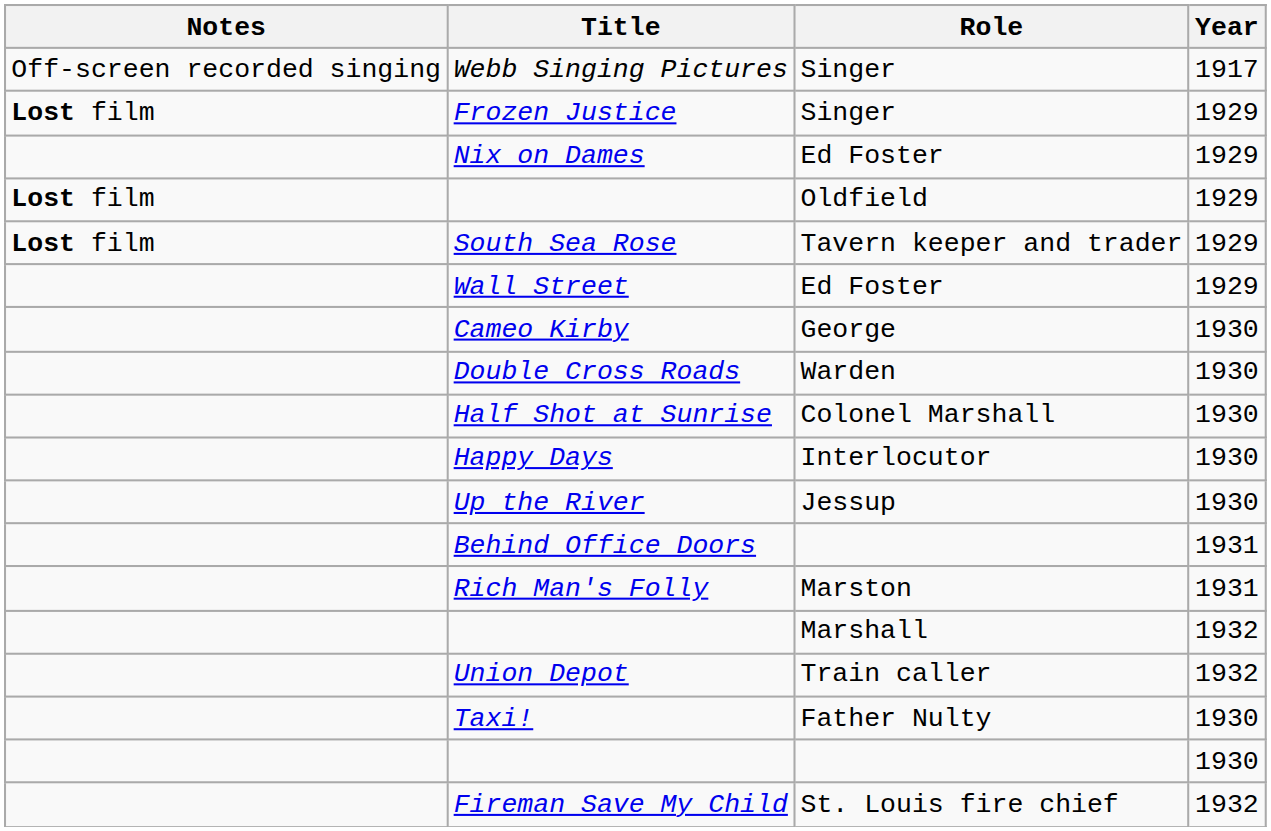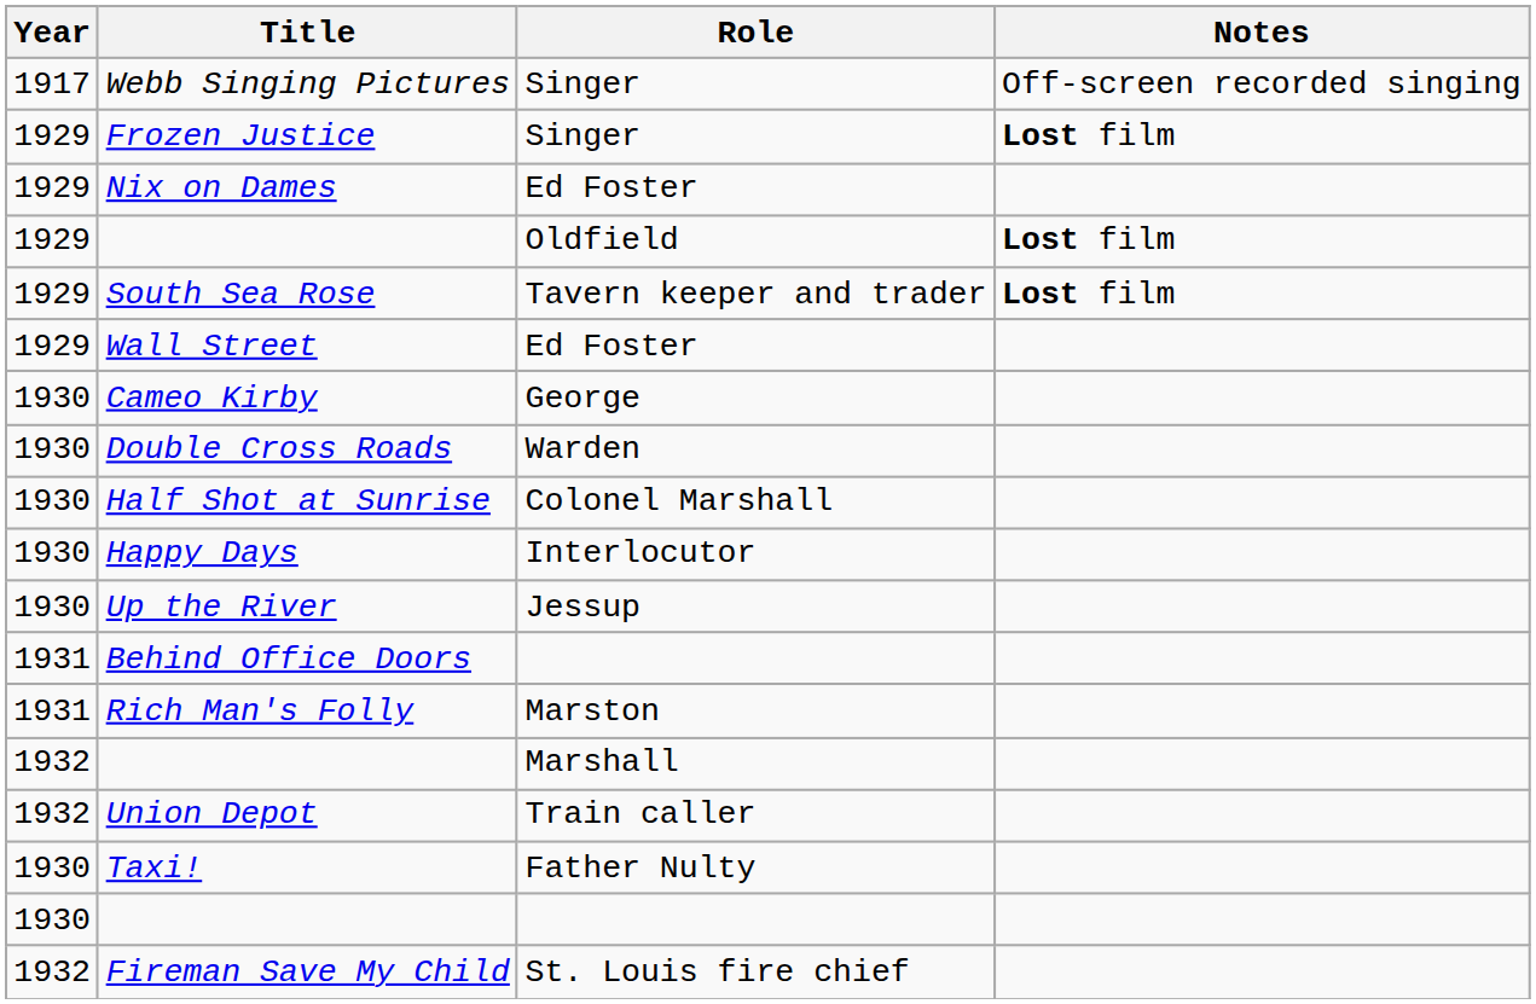columns swapped: Year <-> Notes
